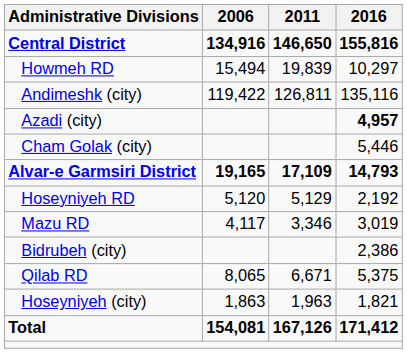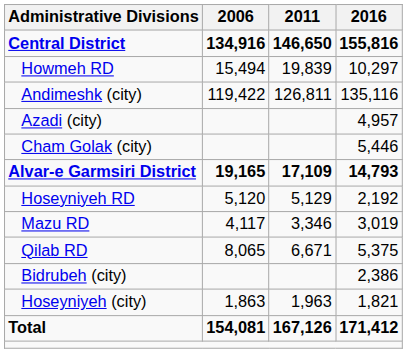Azadi (city) | 2016: bold -> normal
rows swapped: Qilab RD <-> Bidrubeh (city)
